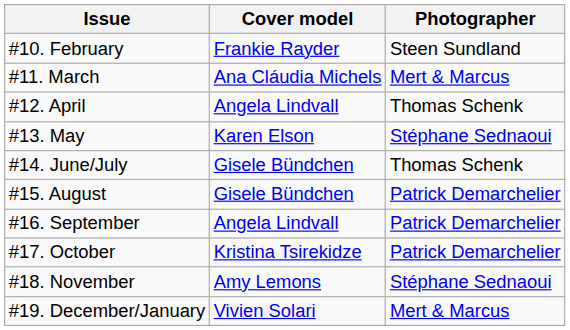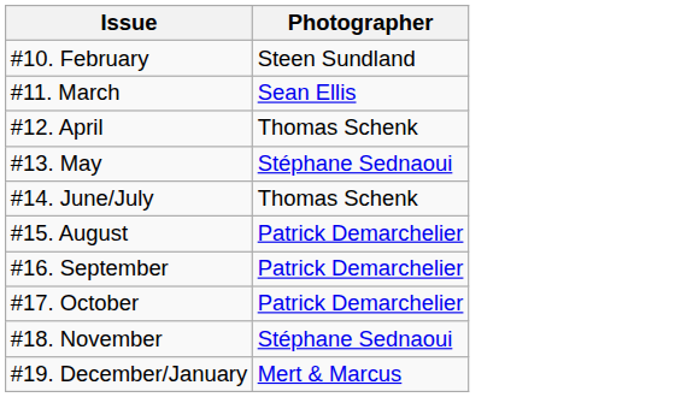- column: Cover model | Frankie Rayder | Ana Cláudia Michels | Angela Lindvall | Karen Elson | Gisele Bündchen | Gisele Bündchen | Angela Lindvall | Kristina Tsirekidze | Amy Lemons | Vivien Solari
#11. March | Photographer: Mert & Marcus -> Sean Ellis
